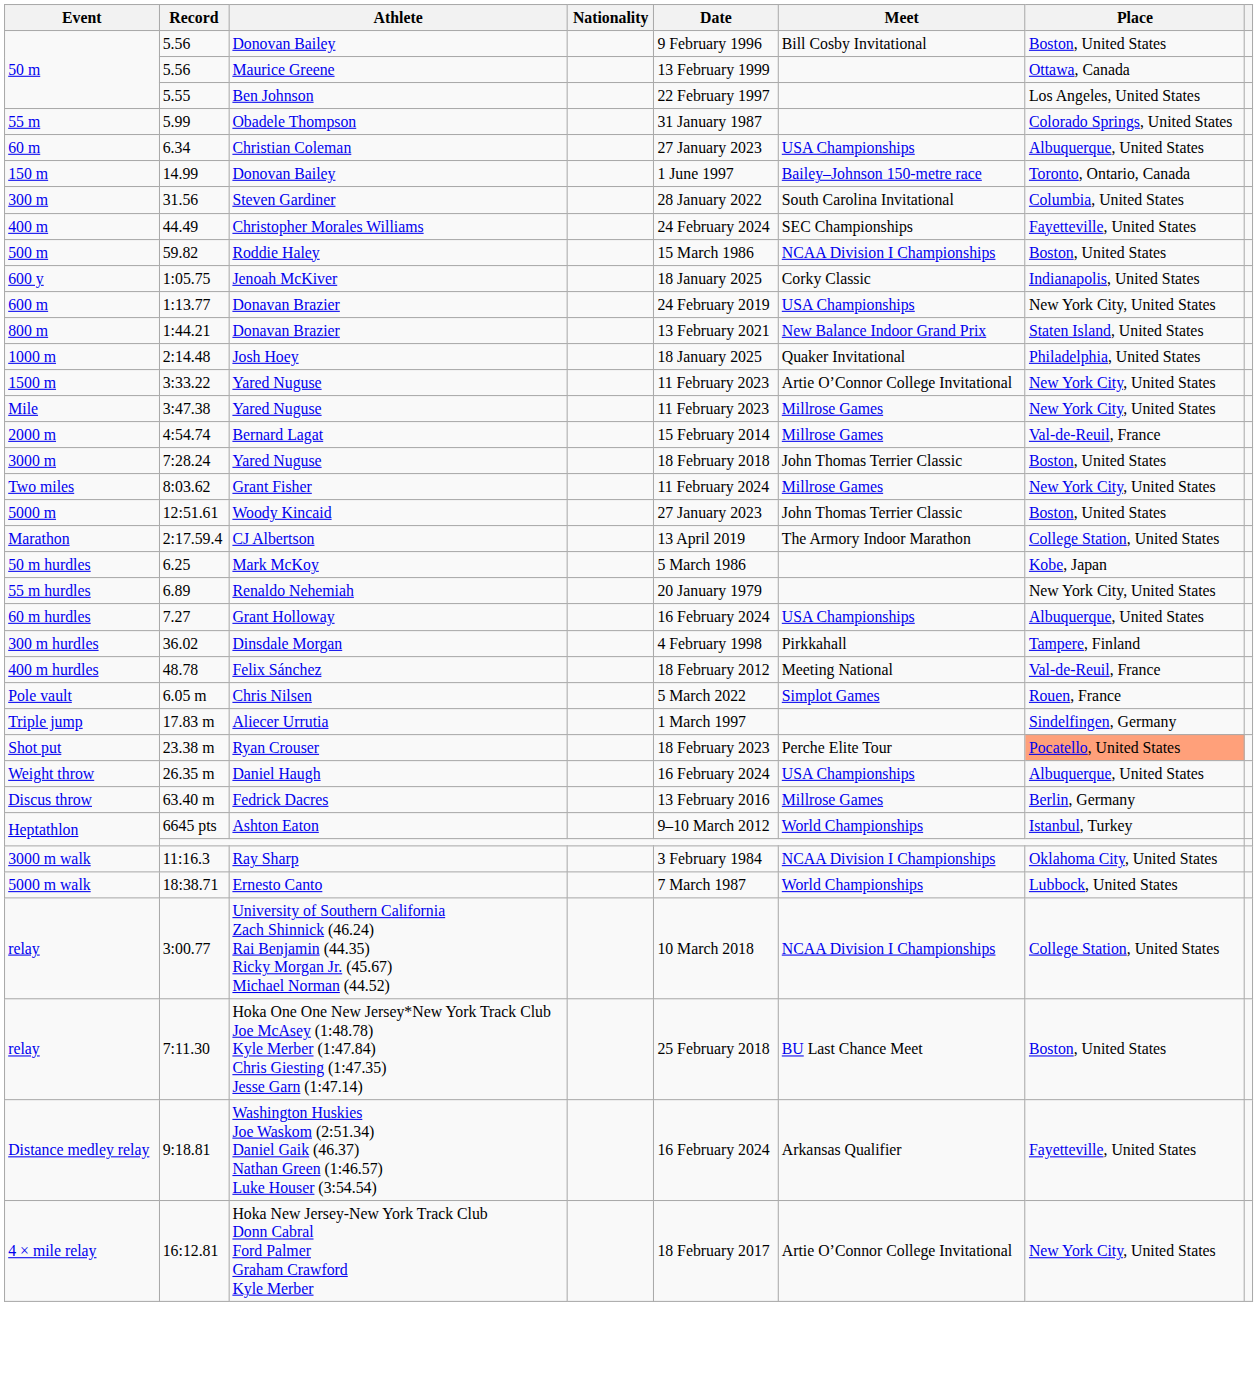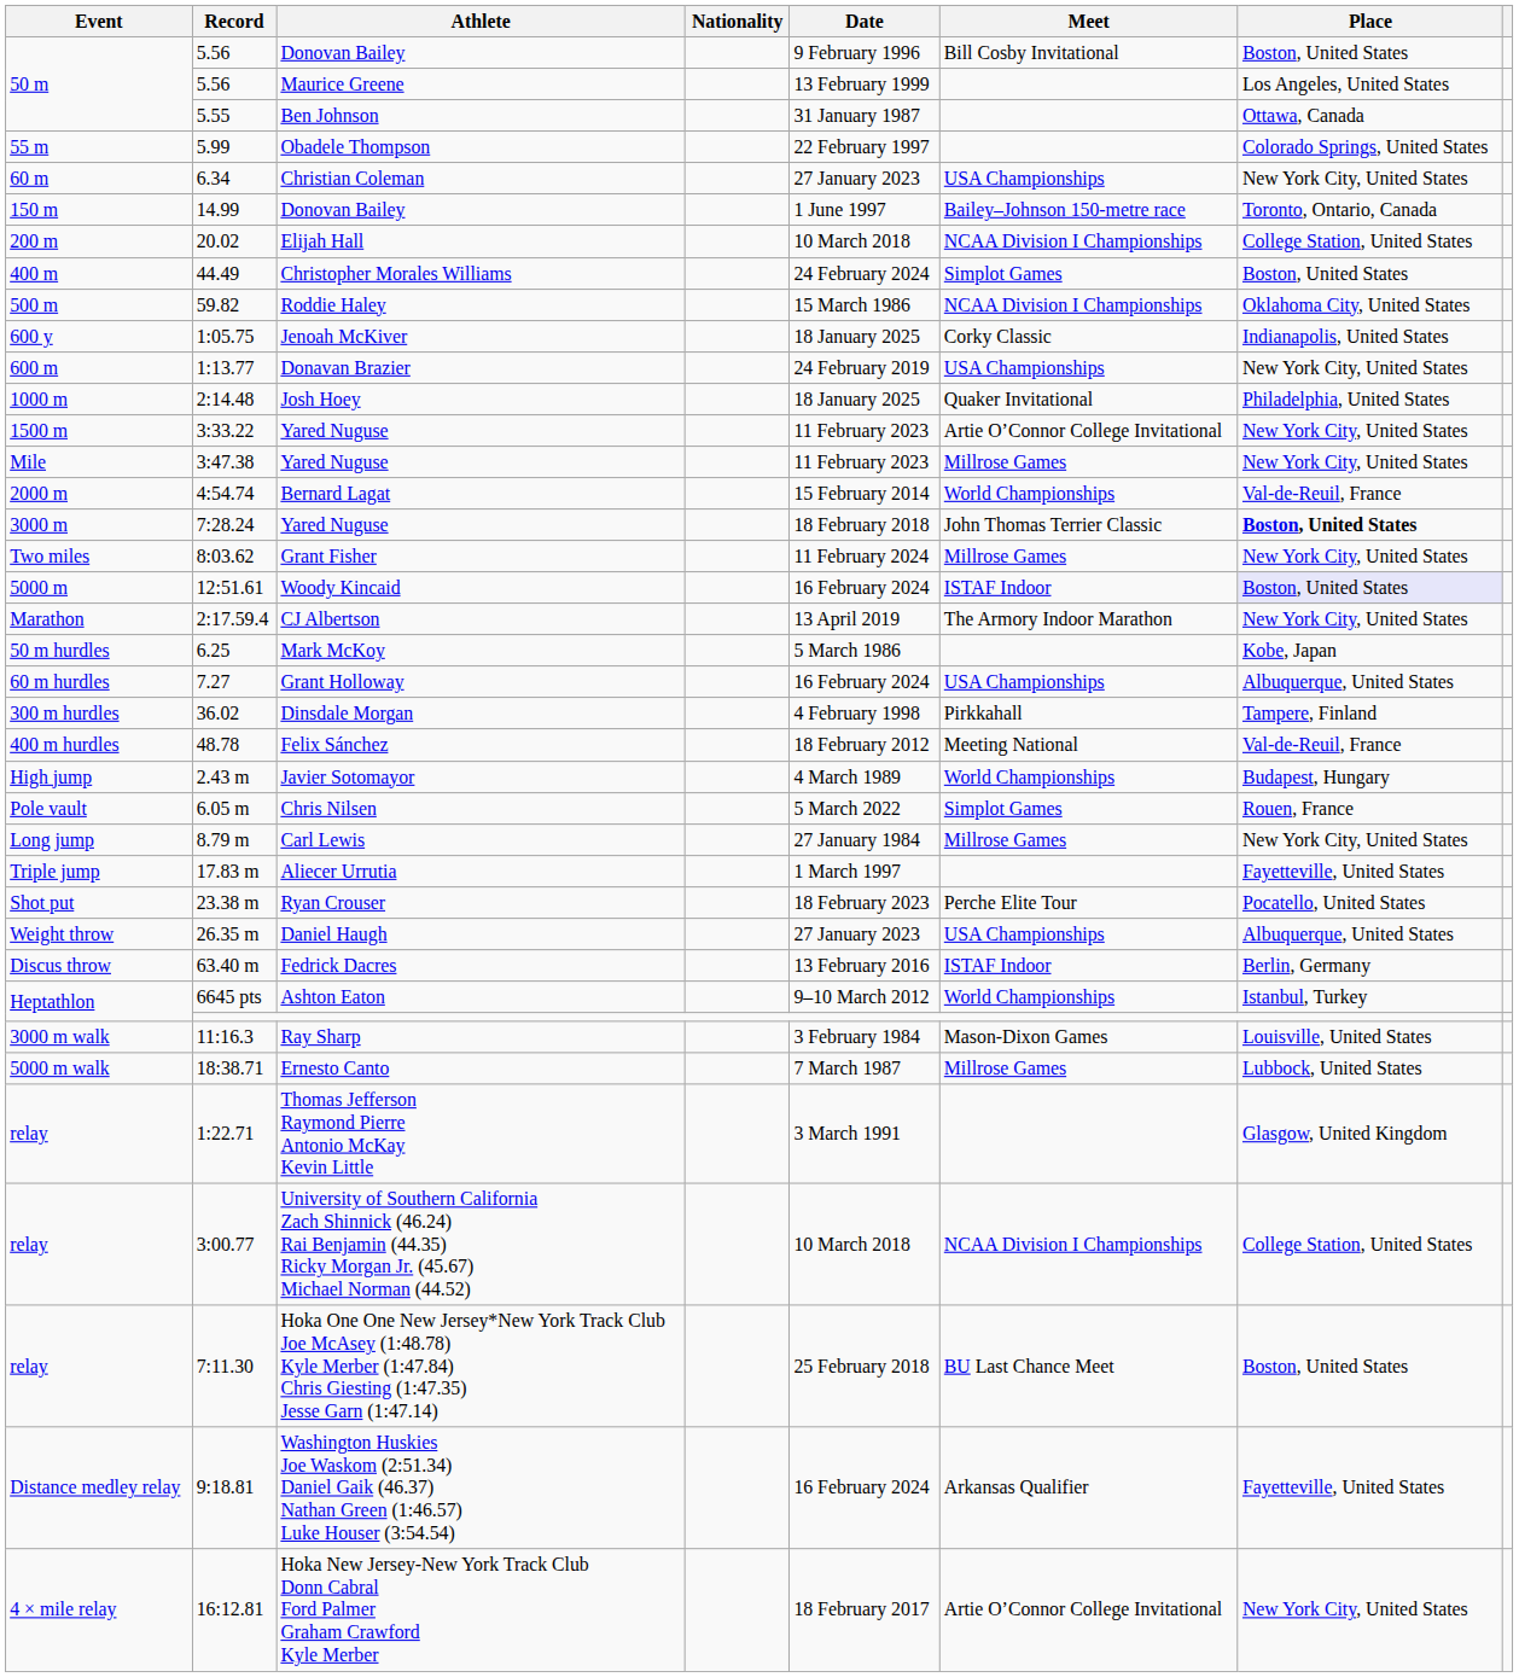Maurice Greene | Place: Ottawa, Canada -> Los Angeles, United States
Ben Johnson | Date: 22 February 1997 -> 31 January 1987
Ben Johnson | Place: Los Angeles, United States -> Ottawa, Canada
Obadele Thompson | Date: 31 January 1987 -> 22 February 1997
Christian Coleman | Place: Albuquerque, United States -> New York City, United States
+ row: 200 m | 20.02 | Elijah Hall | 10 March 2018 | NCAA Division I Championships | College Station, United States
- row: 300 m | 31.56 | Steven Gardiner | 28 January 2022 | South Carolina Invitational | Columbia, United States
Christopher Morales Williams | Meet: SEC Championships -> Simplot Games
Christopher Morales Williams | Place: Fayetteville, United States -> Boston, United States
Roddie Haley | Place: Boston, United States -> Oklahoma City, United States
- row: 800 m | 1:44.21 | Donavan Brazier | 13 February 2021 | New Balance Indoor Grand Prix | Staten Island, United States
Bernard Lagat | Meet: Millrose Games -> World Championships
7:28.24 / Yared Nuguse | Place: normal -> bold
Woody Kincaid | Date: 27 January 2023 -> 16 February 2024
Woody Kincaid | Meet: John Thomas Terrier Classic -> ISTAF Indoor
Woody Kincaid | Place: no background -> lavender background
CJ Albertson | Place: College Station, United States -> New York City, United States
- row: 55 m hurdles | 6.89 | Renaldo Nehemiah | 20 January 1979 | New York City, United States
+ row: High jump | 2.43 m | Javier Sotomayor | 4 March 1989 | World Championships | Budapest, Hungary
+ row: Long jump | 8.79 m | Carl Lewis | 27 January 1984 | Millrose Games | New York City, United States
Aliecer Urrutia | Place: Sindelfingen, Germany -> Fayetteville, United States
Ryan Crouser | Place: lightsalmon background -> no background
Daniel Haugh | Date: 16 February 2024 -> 27 January 2023
Fedrick Dacres | Meet: Millrose Games -> ISTAF Indoor
Ray Sharp | Meet: NCAA Division I Championships -> Mason-Dixon Games
Ray Sharp | Place: Oklahoma City, United States -> Louisville, United States
Ernesto Canto | Meet: World Championships -> Millrose Games
+ row: relay | 1:22.71 | Thomas Jefferson Raymond Pierre Antonio McKay Kevin Little | 3 March 1991 | Glasgow, United Kingdom
